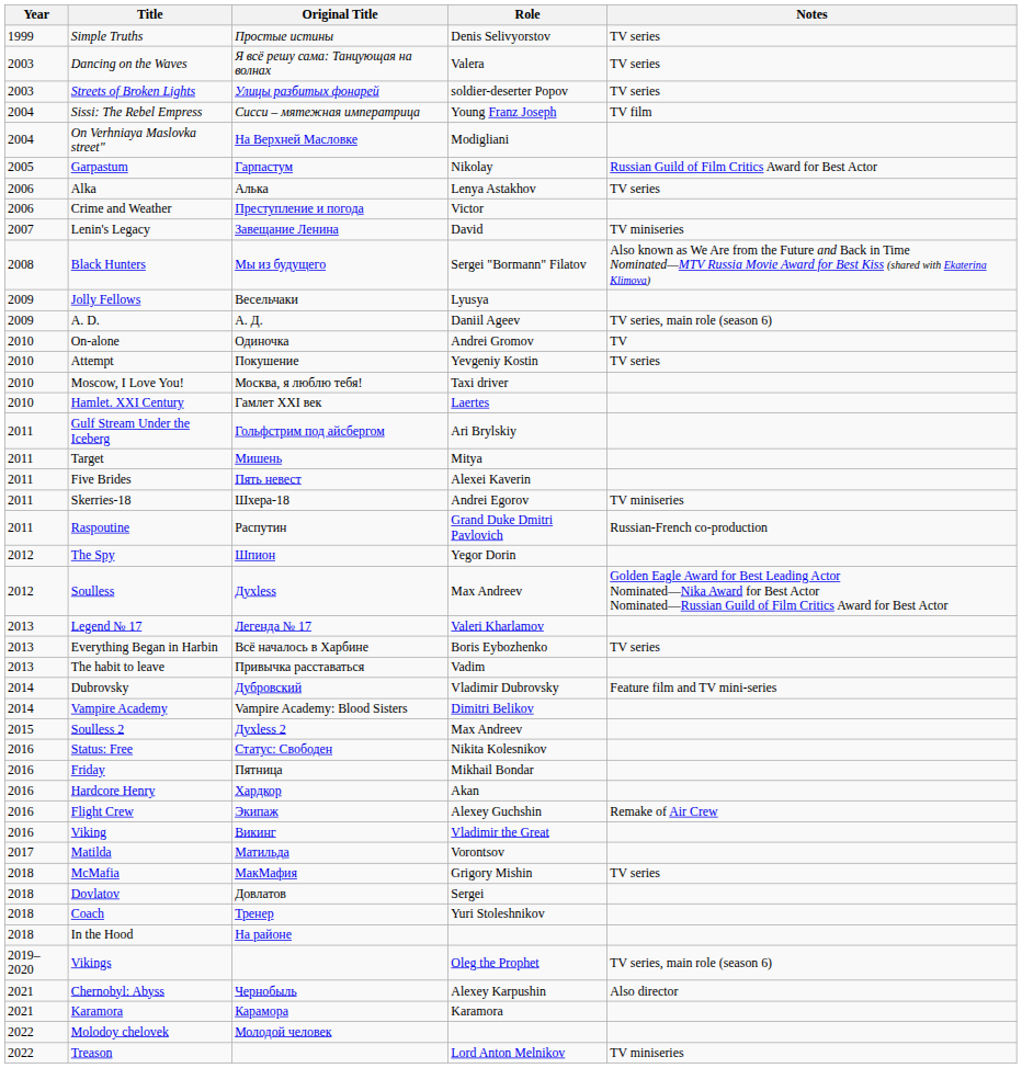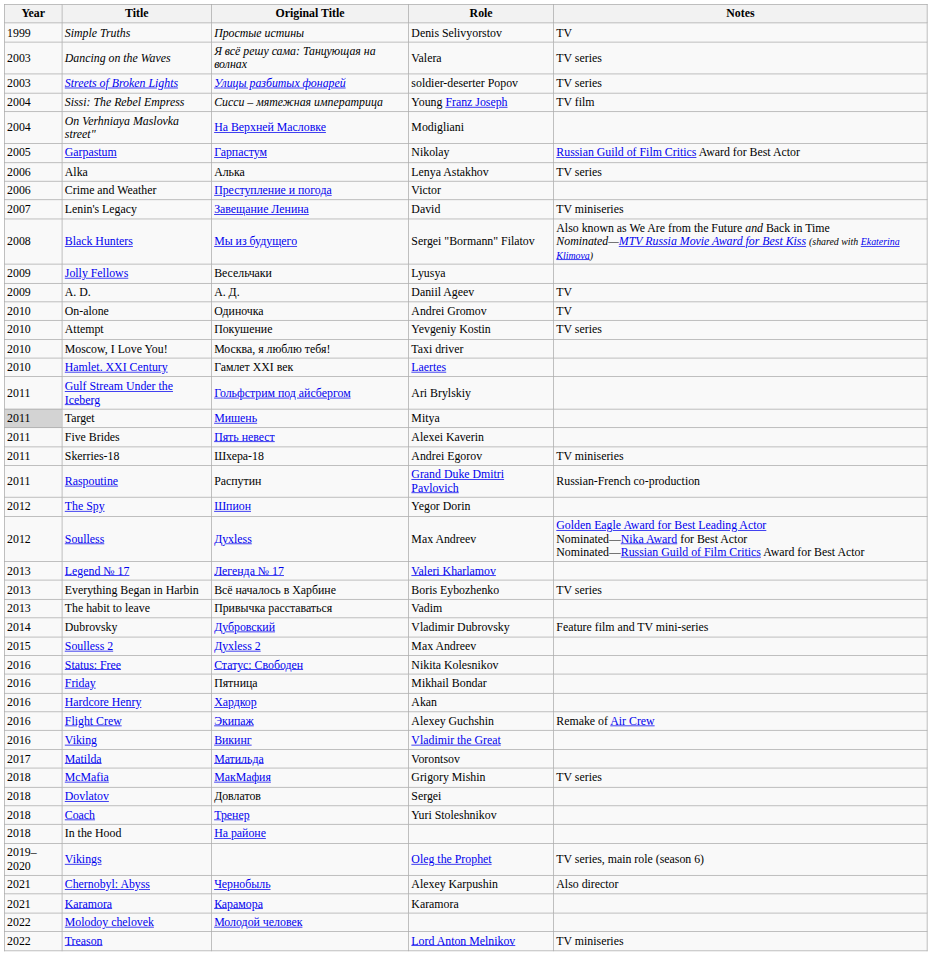Simple Truths | Notes: TV series -> TV
A. D. | Notes: TV series, main role (season 6) -> TV
Target | Year: no background -> lightgrey background
- row: 2014 | Vampire Academy | Vampire Academy: Blood Sisters | Dimitri Belikov
